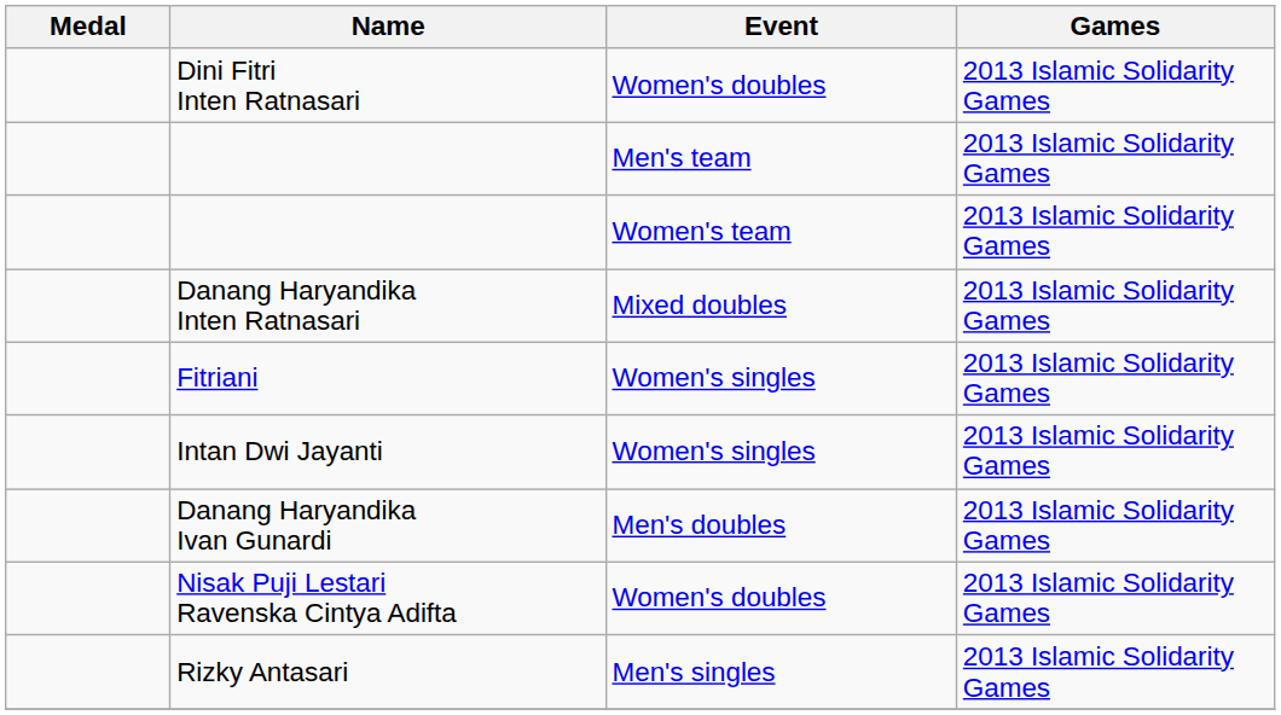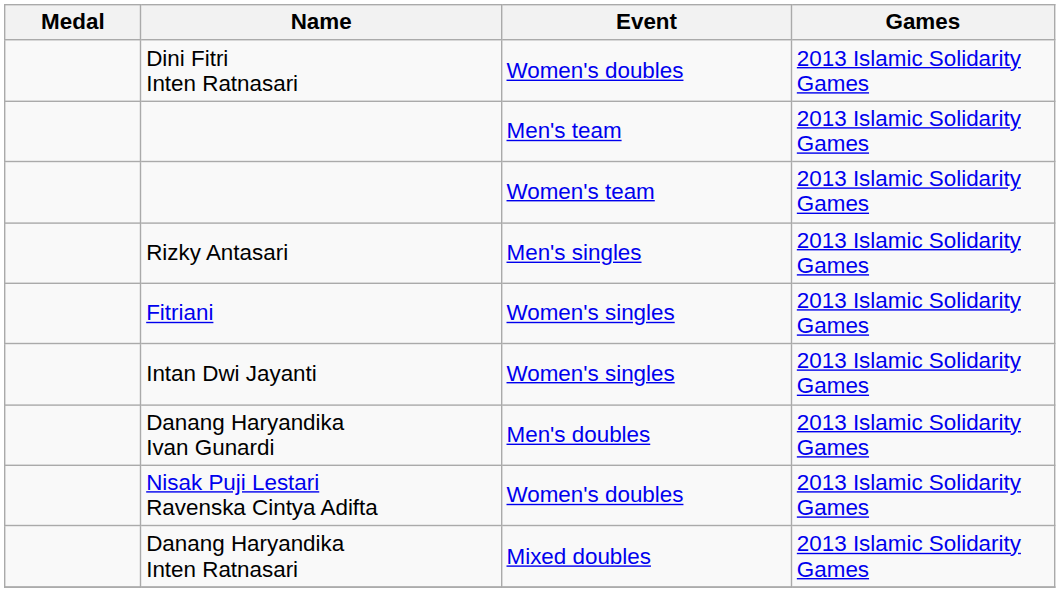rows swapped: Rizky Antasari <-> Danang Haryandika Inten Ratnasari
